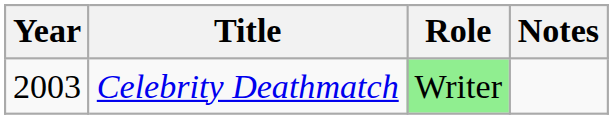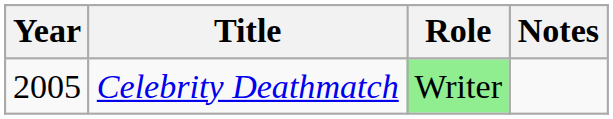Celebrity Deathmatch | Year: 2003 -> 2005
